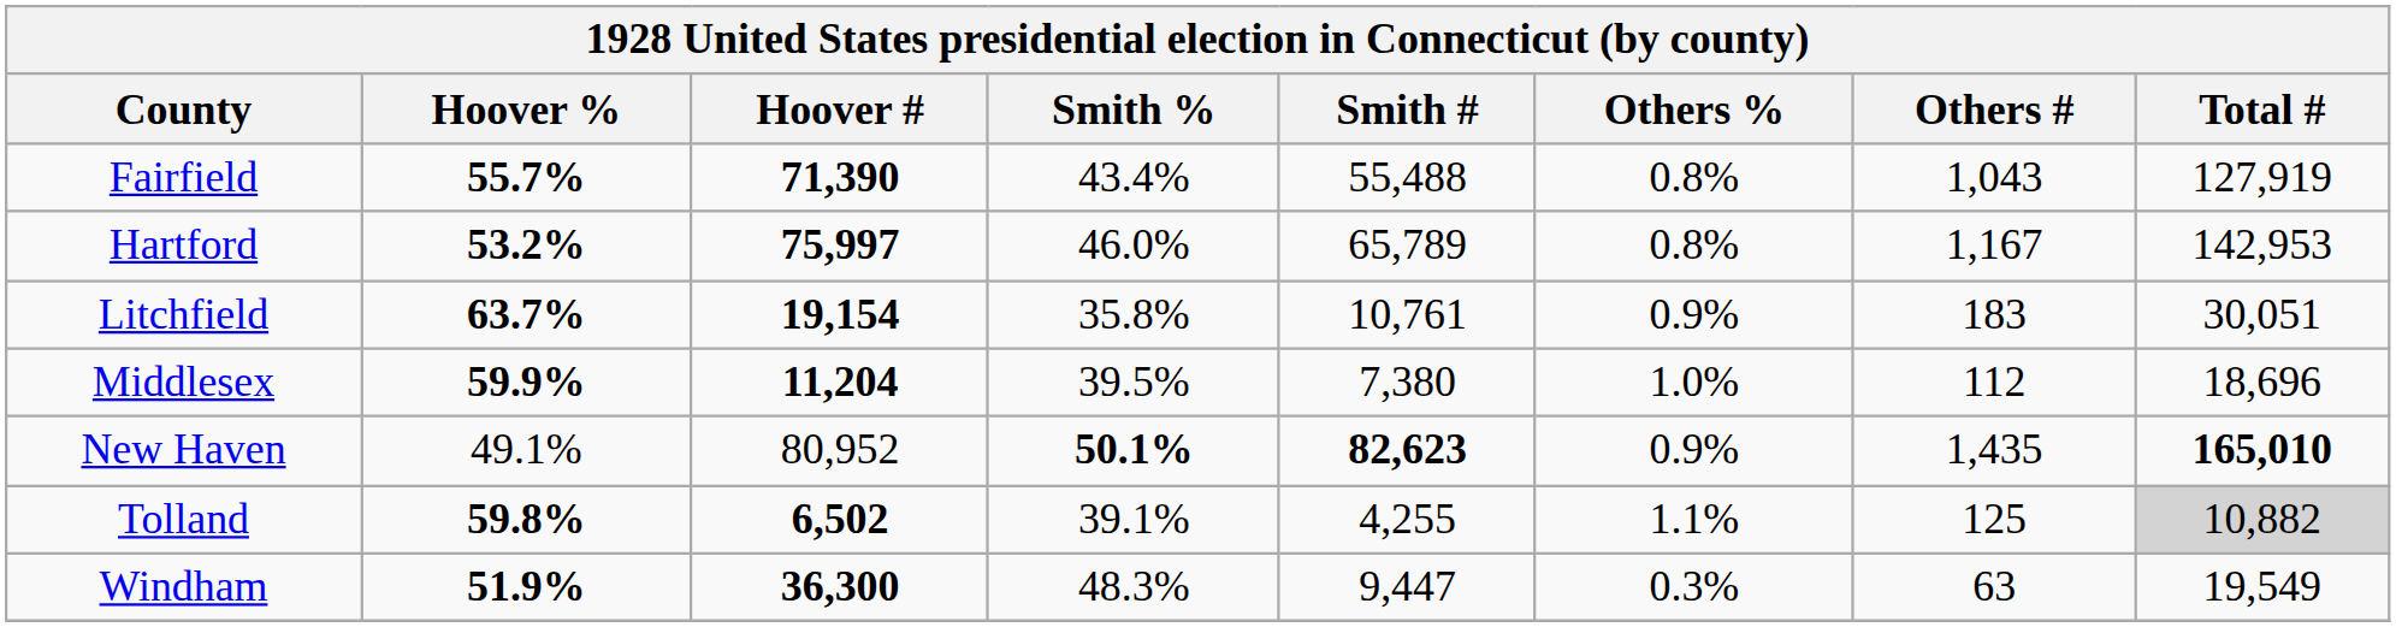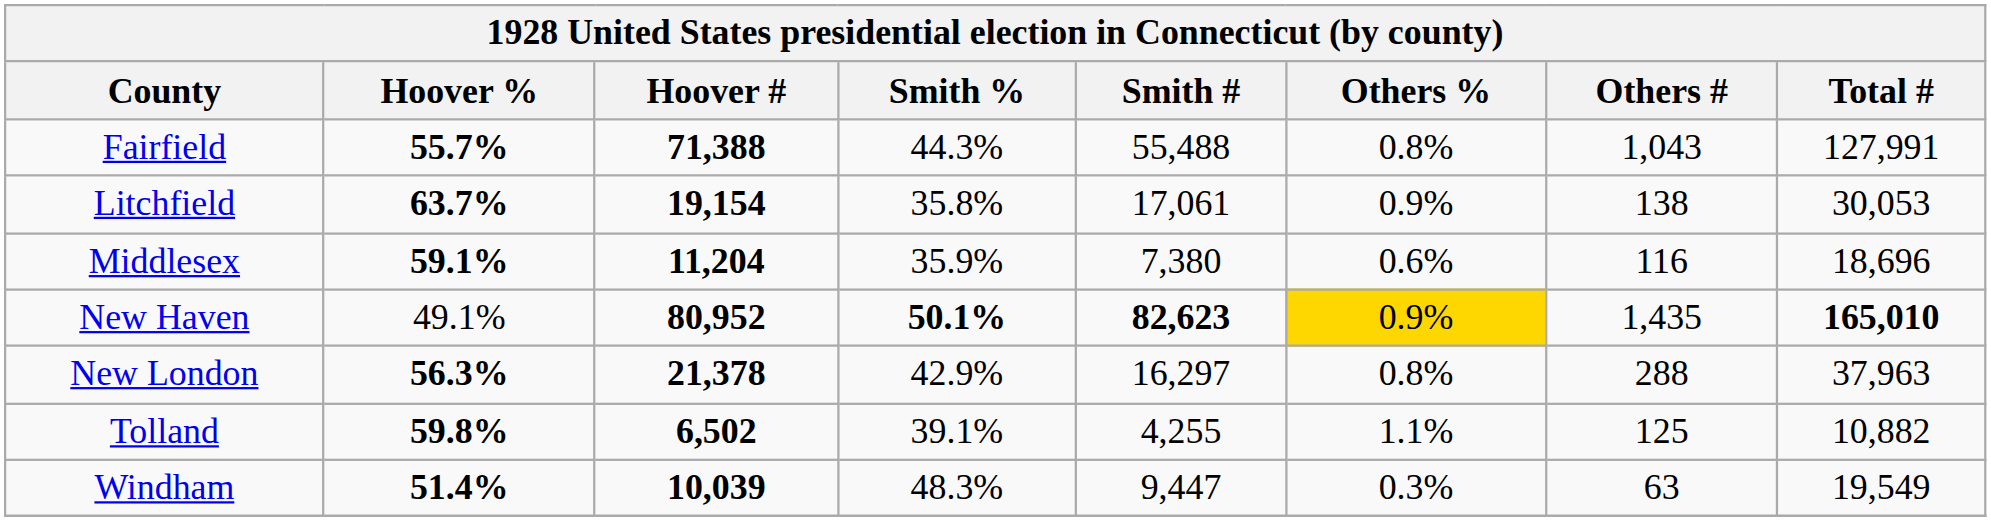Fairfield | Hoover #: 71,390 -> 71,388
Fairfield | Smith %: 43.4% -> 44.3%
Fairfield | Total #: 127,919 -> 127,991
- row: Hartford | 53.2% | 75,997 | 46.0% | 65,789 | 0.8% | 1,167 | 142,953
Litchfield | Smith #: 10,761 -> 17,061
Litchfield | Others #: 183 -> 138
Litchfield | Total #: 30,051 -> 30,053
Middlesex | Hoover %: 59.9% -> 59.1%
Middlesex | Smith %: 39.5% -> 35.9%
Middlesex | Others %: 1.0% -> 0.6%
Middlesex | Others #: 112 -> 116
New Haven | Hoover #: normal -> bold
New Haven | Others %: no background -> gold background
+ row: New London | 56.3% | 21,378 | 42.9% | 16,297 | 0.8% | 288 | 37,963
Tolland | Total #: lightgrey background -> no background
Windham | Hoover %: 51.9% -> 51.4%
Windham | Hoover #: 36,300 -> 10,039
